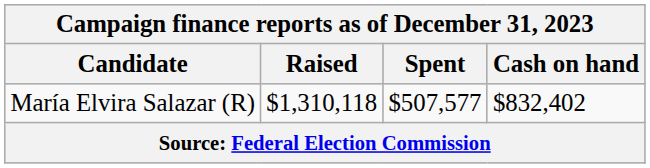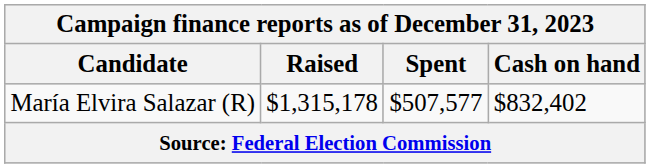María Elvira Salazar (R) | Raised: $1,310,118 -> $1,315,178
